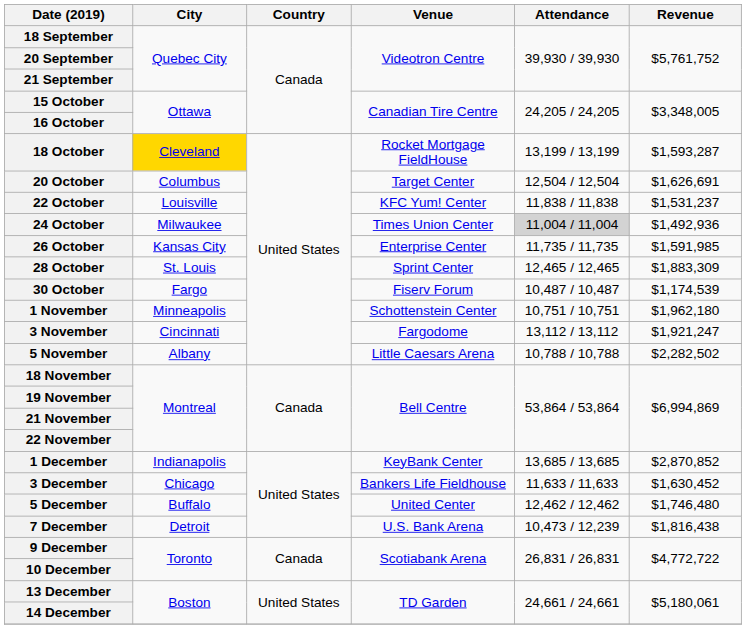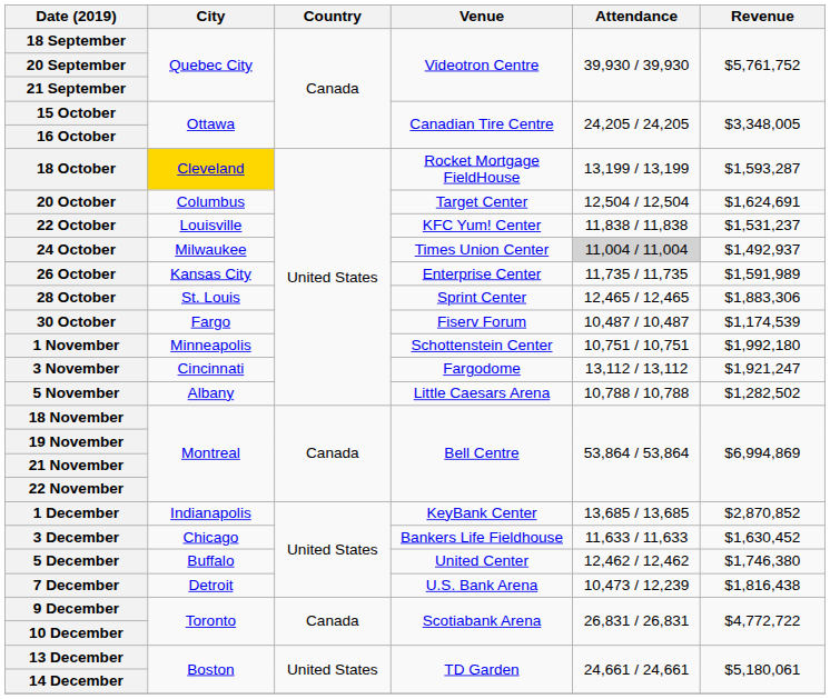20 October | Revenue: $1,626,691 -> $1,624,691
24 October | Revenue: $1,492,936 -> $1,492,937
26 October | Revenue: $1,591,985 -> $1,591,989
28 October | Revenue: $1,883,309 -> $1,883,306
1 November | Revenue: $1,962,180 -> $1,992,180
5 November | Revenue: $2,282,502 -> $1,282,502
5 December | Revenue: $1,746,480 -> $1,746,380
